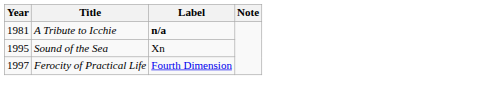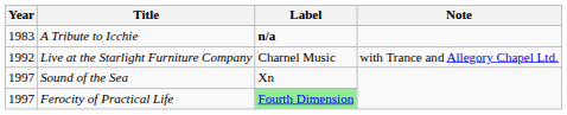A Tribute to Icchie | Year: 1981 -> 1983
+ row: 1992 | Live at the Starlight Furniture Company | Charnel Music | with Trance and Allegory Chapel Ltd.
Sound of the Sea | Year: 1995 -> 1997
Ferocity of Practical Life | Label: no background -> lightgreen background
